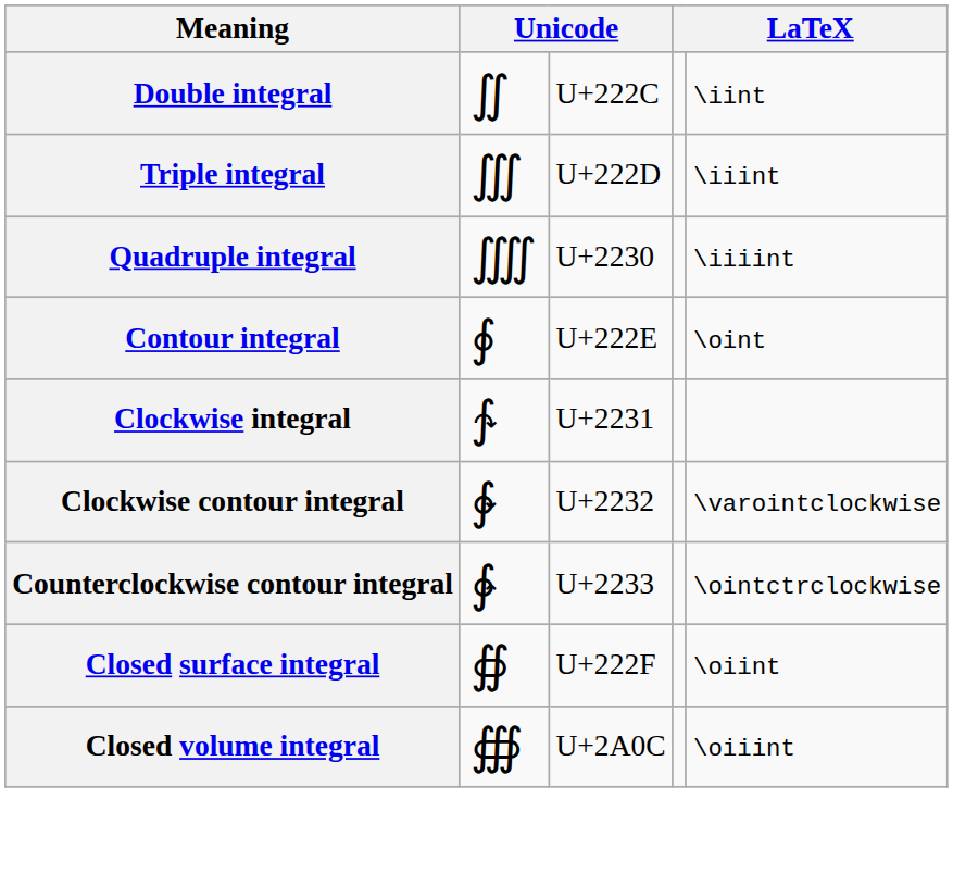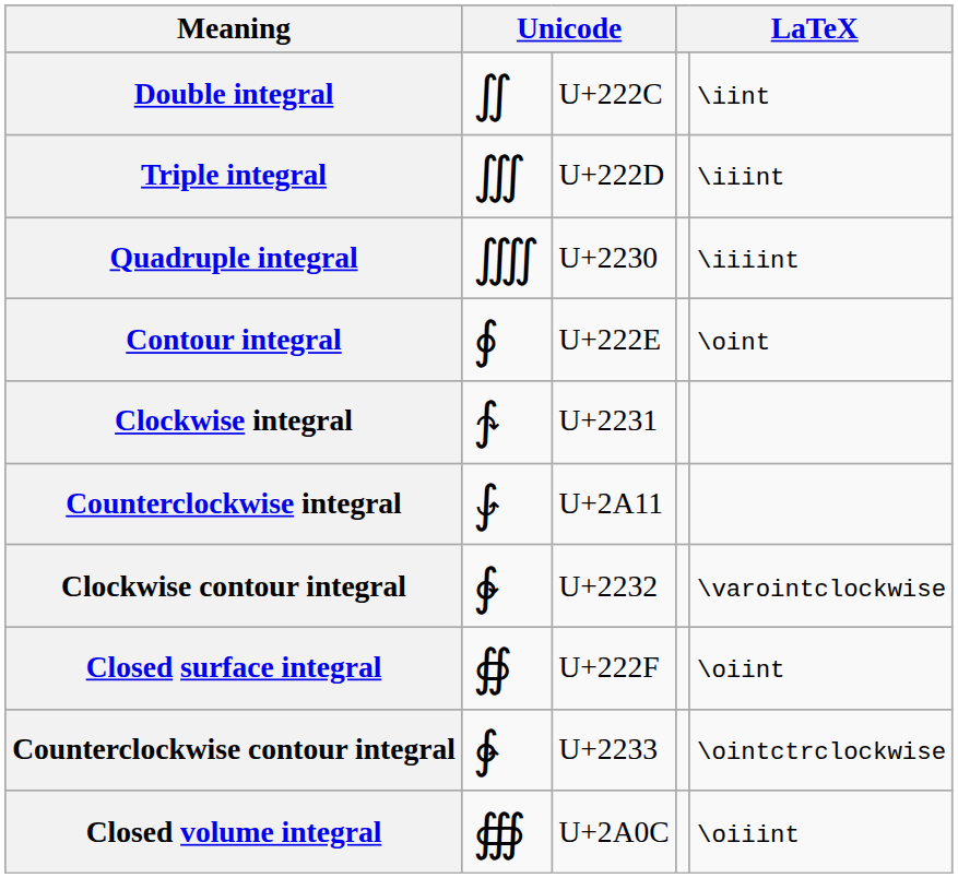+ row: Counterclockwise integral | ⨑ | U+2A11
rows swapped: Counterclockwise contour integral <-> Closed surface integral
